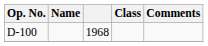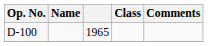D-100 | column 3: 1968 -> 1965
